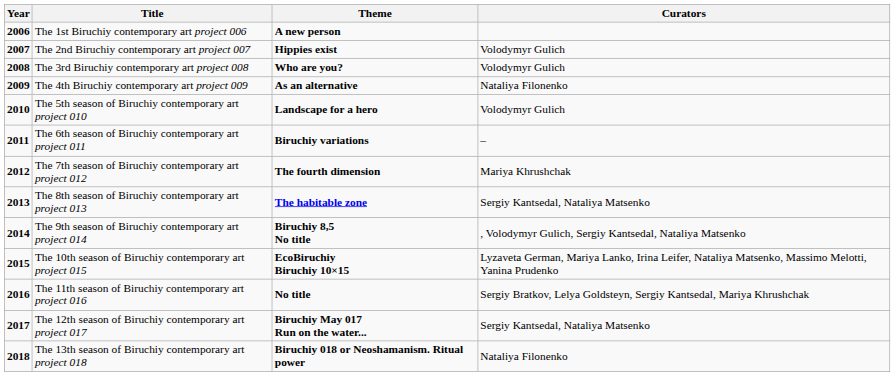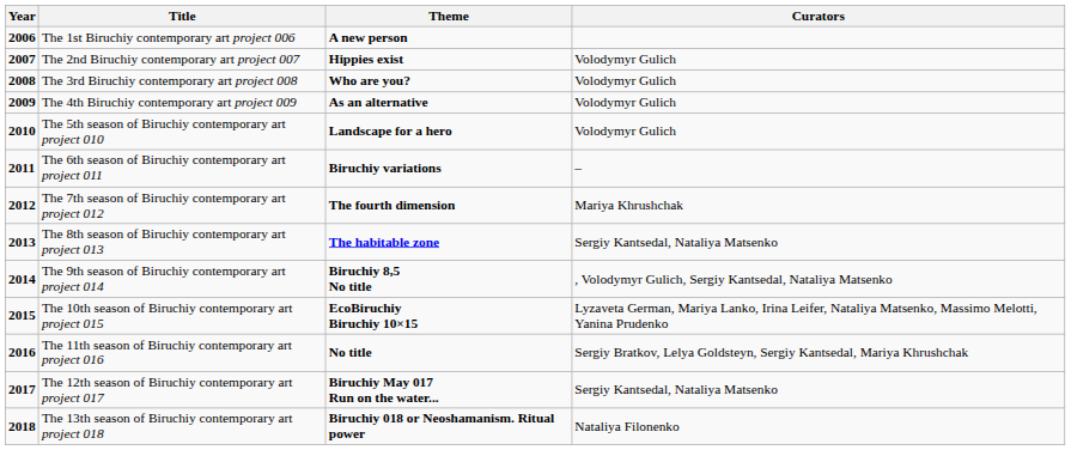The 4th Biruchiy contemporary art project 009 | Curators: Nataliya Filonenko -> Volodymyr Gulich
